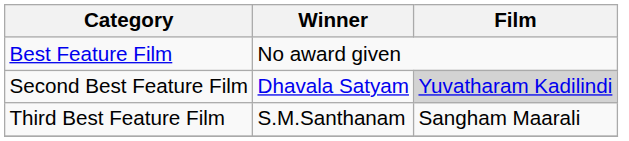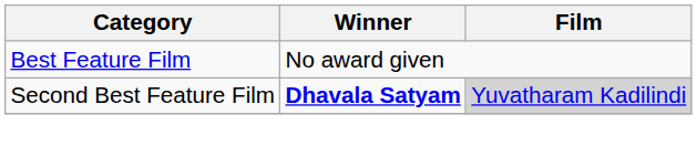Second Best Feature Film | Winner: normal -> bold
- row: Third Best Feature Film | S.M.Santhanam | Sangham Maarali
